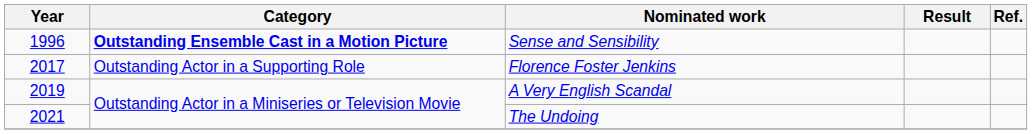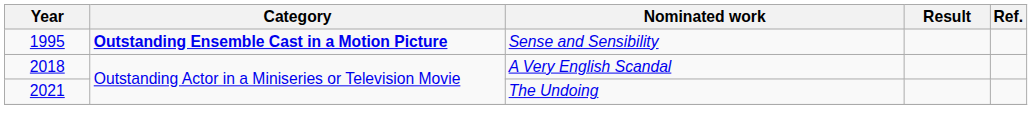Sense and Sensibility | Year: 1996 -> 1995
- row: 2017 | Outstanding Actor in a Supporting Role | Florence Foster Jenkins
A Very English Scandal | Year: 2019 -> 2018
